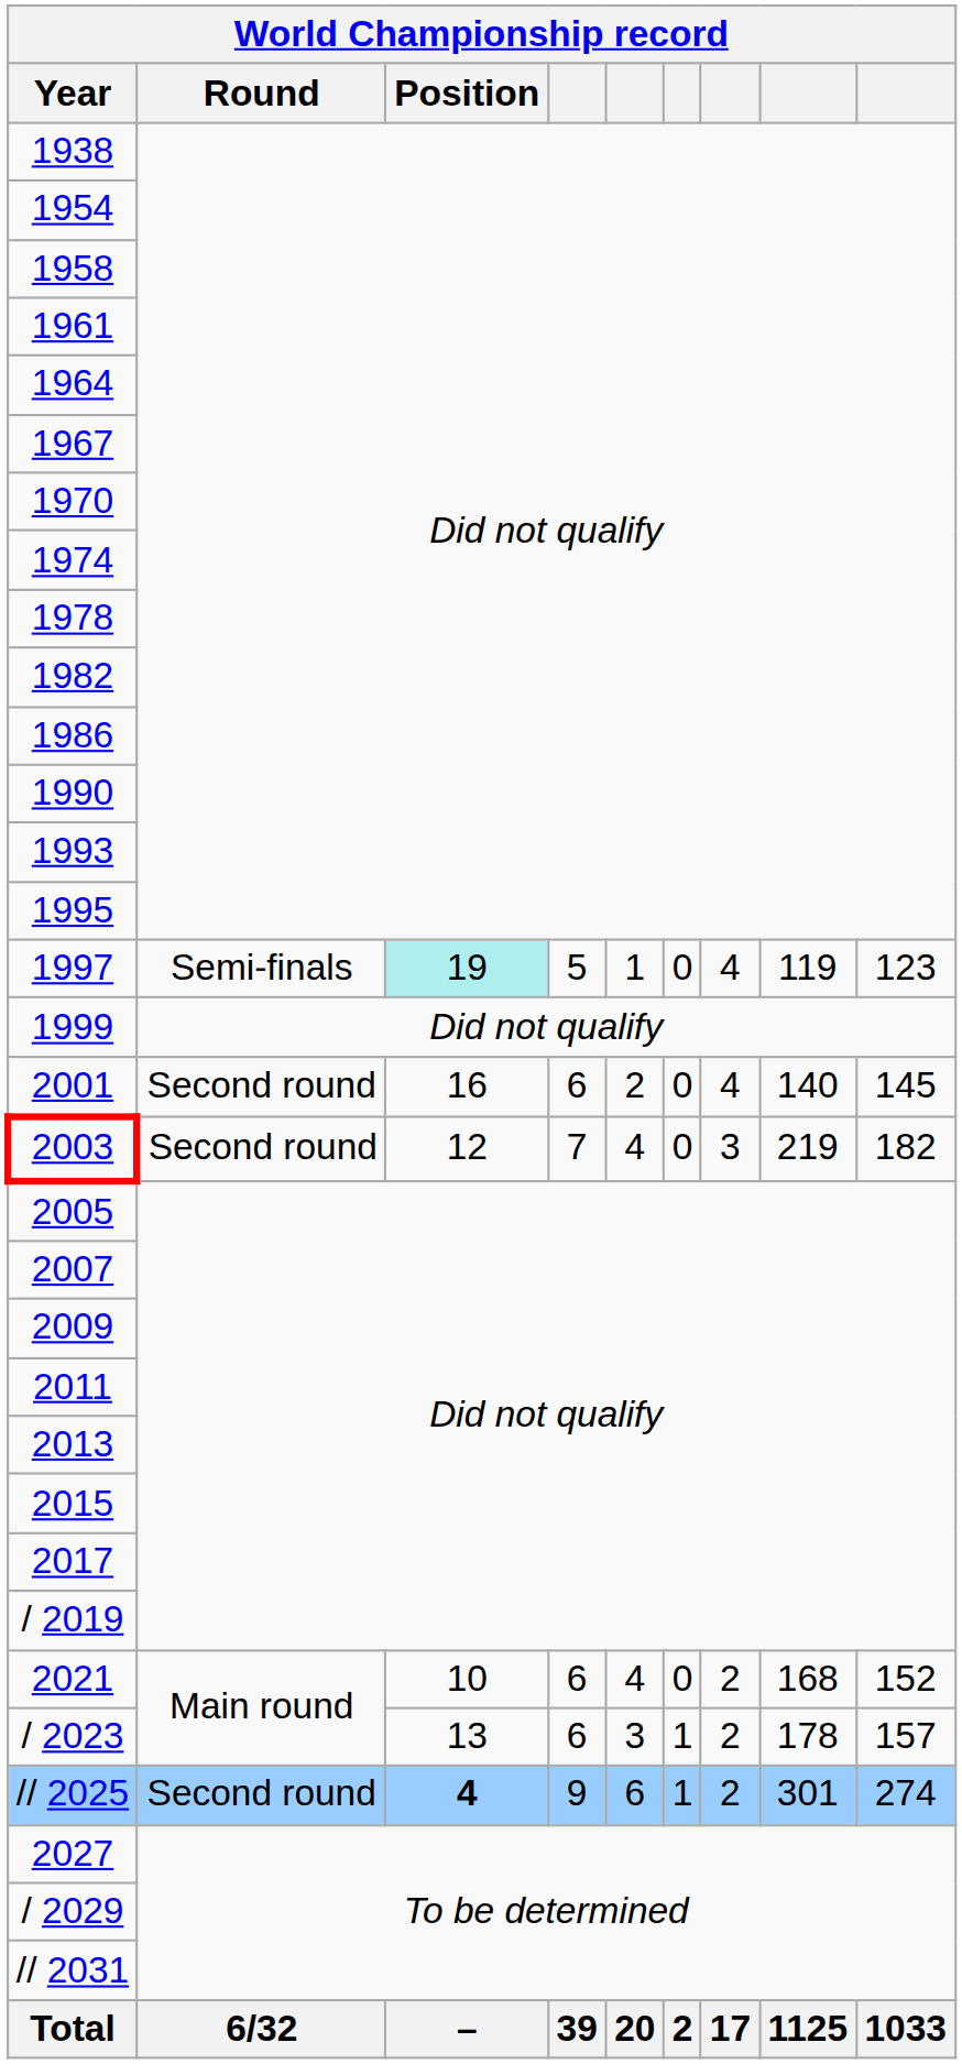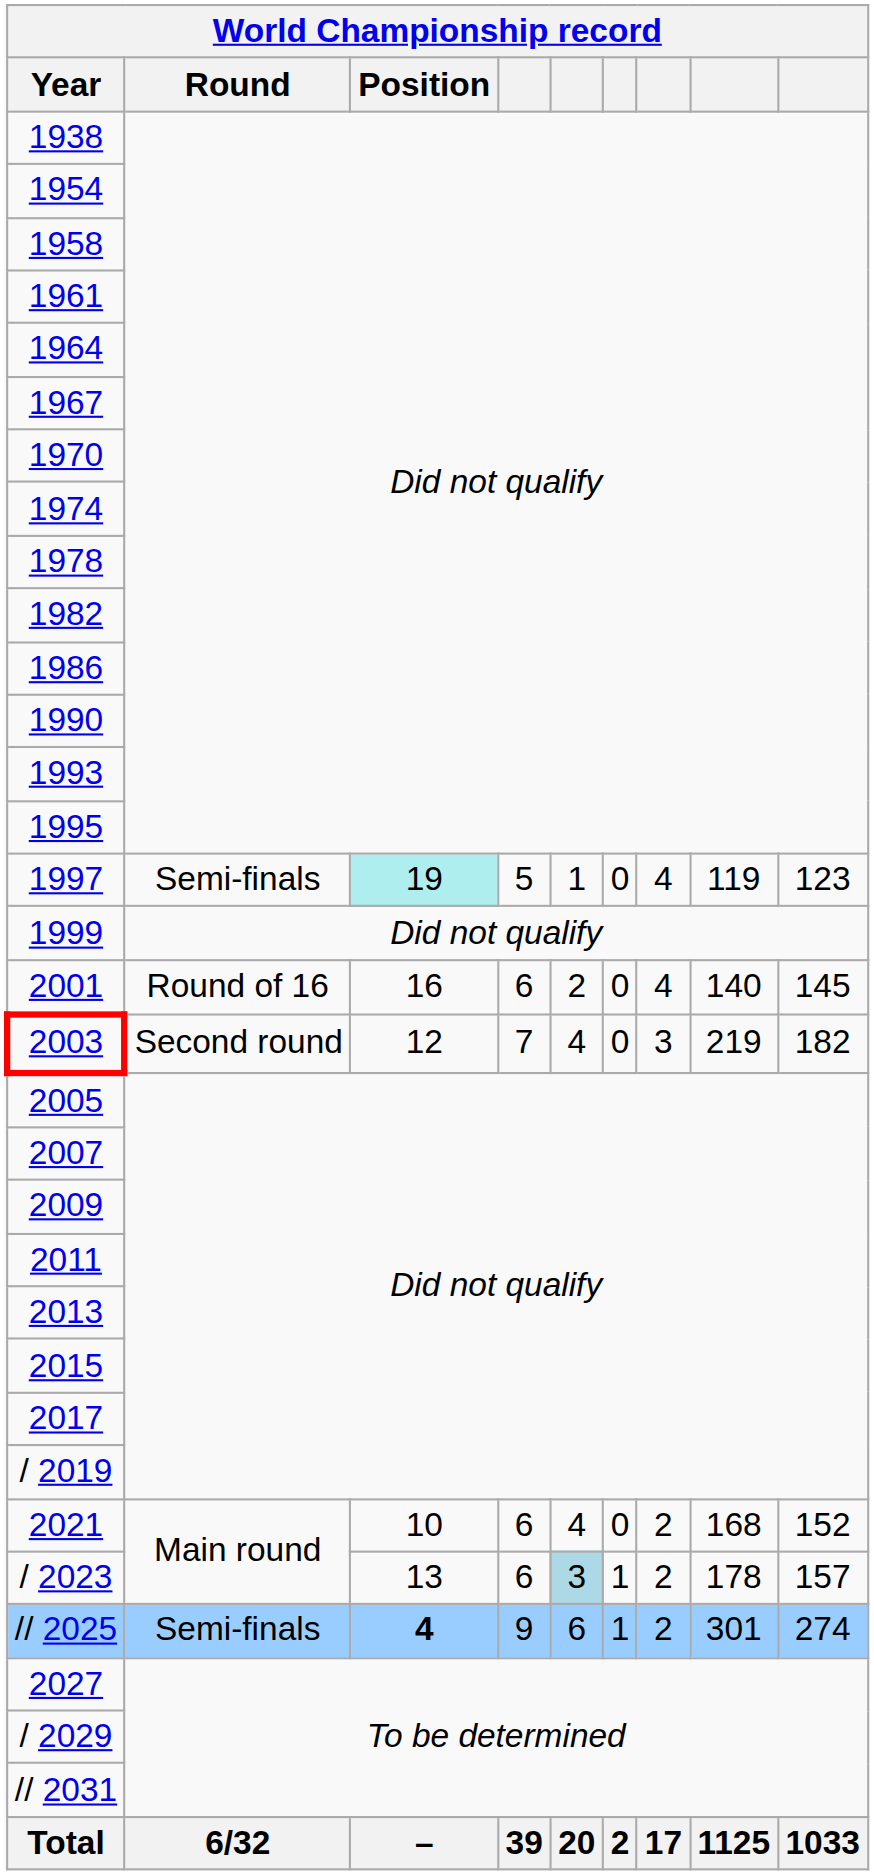2001 | Round: Second round -> Round of 16
/ 2023 | column 5: no background -> lightblue background
// 2025 | Round: Second round -> Semi-finals
